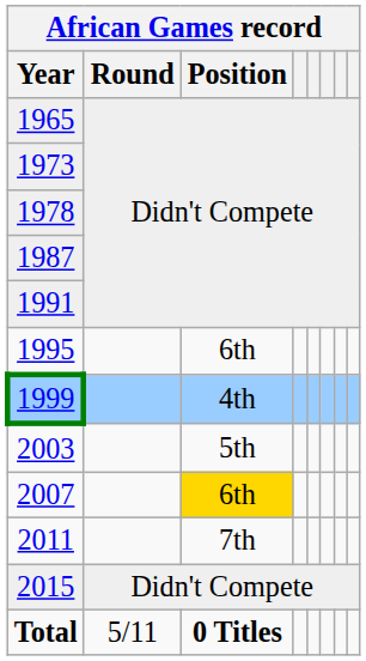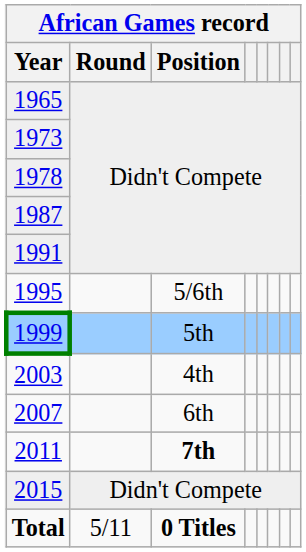1995 | Position: 6th -> 5/6th
1999 | Position: 4th -> 5th
2003 | Position: 5th -> 4th
2007 | Position: gold background -> no background
2011 | Position: normal -> bold
